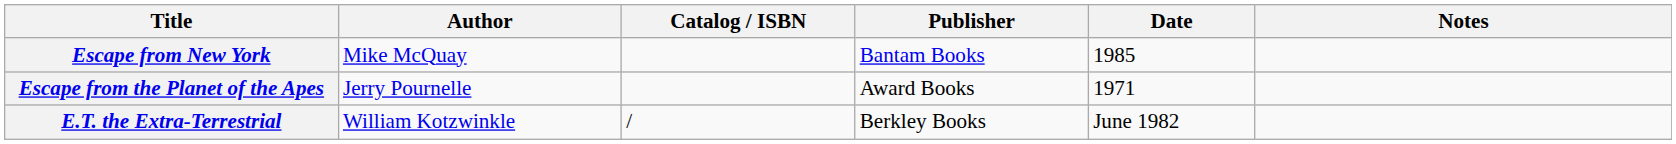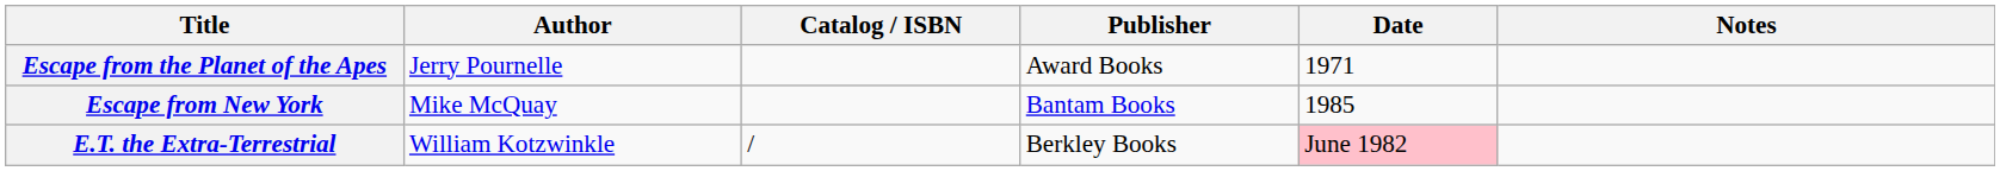rows swapped: Escape from New York <-> Escape from the Planet of the Apes
E.T. the Extra-Terrestrial | Date: no background -> pink background
